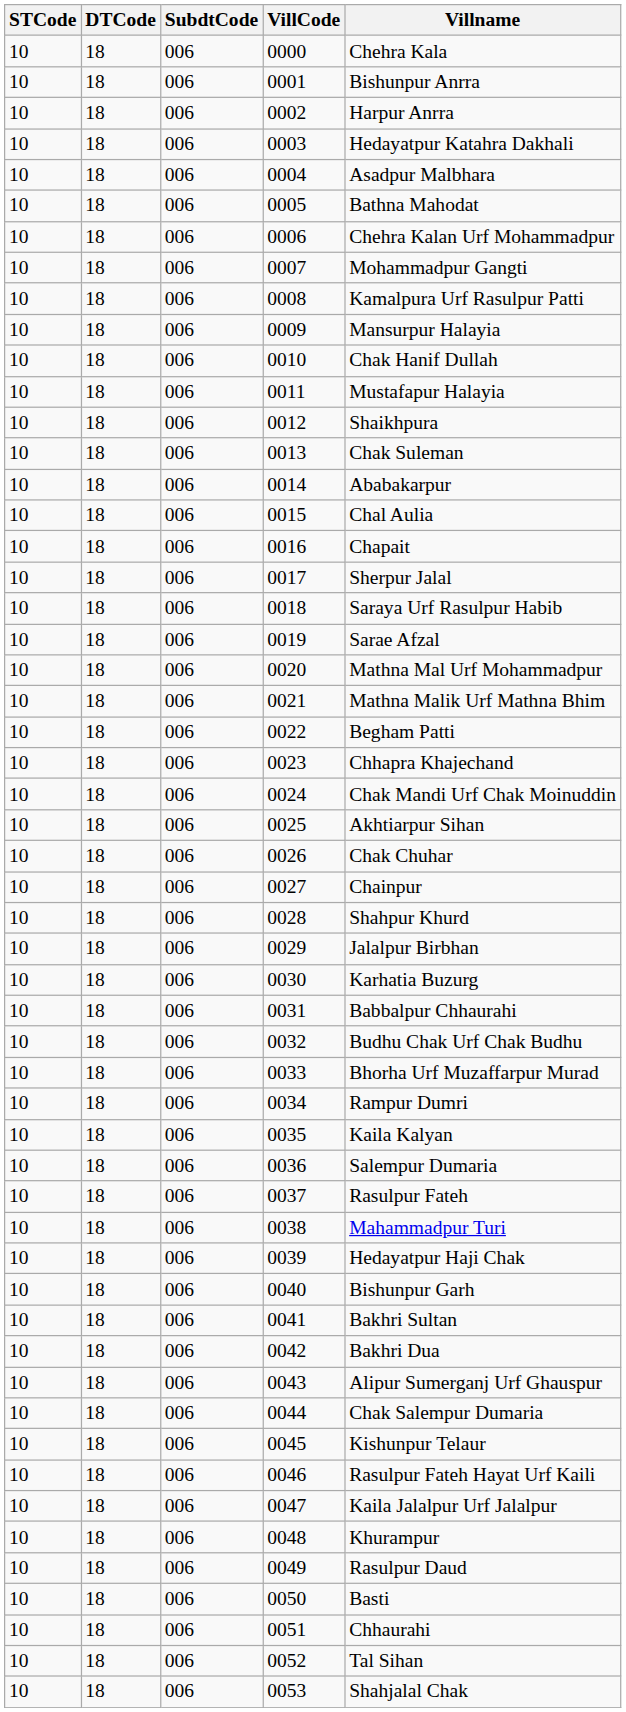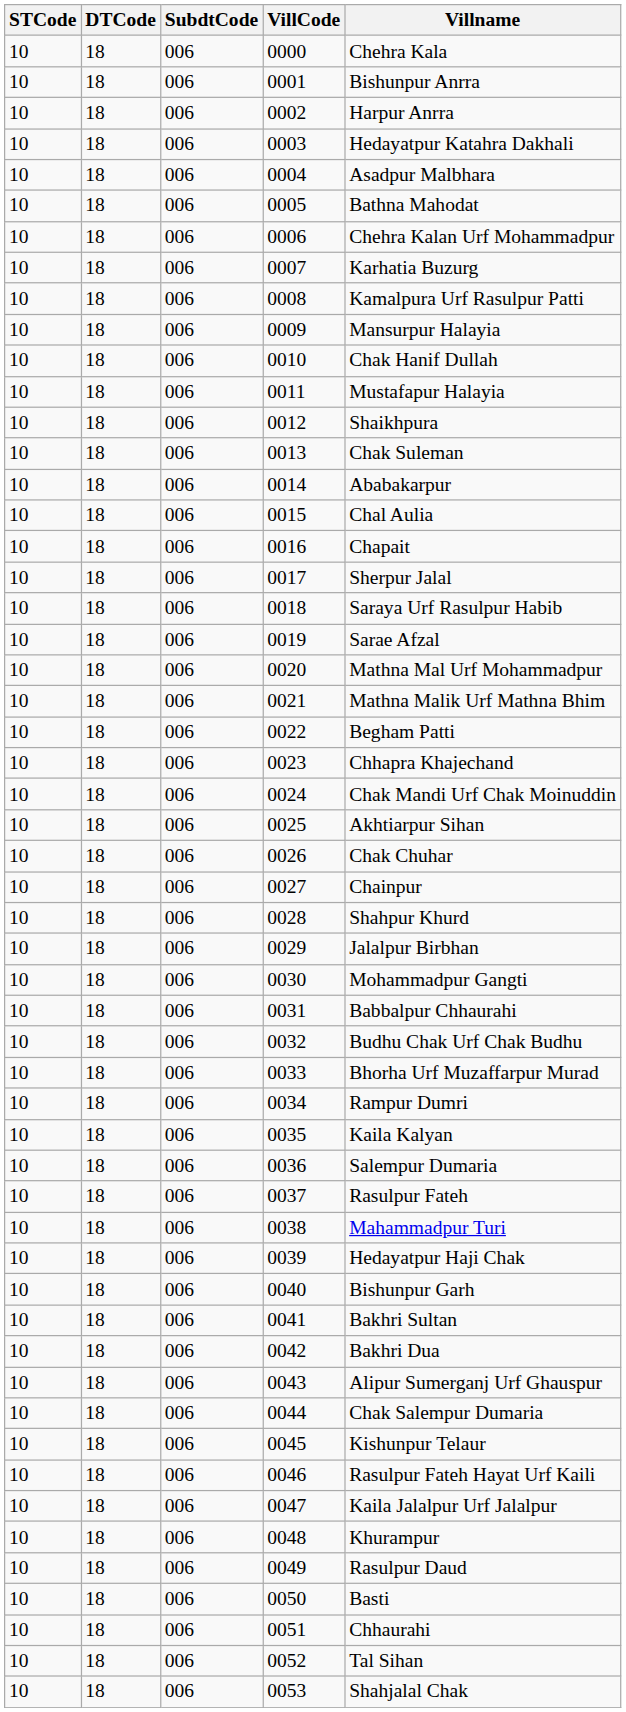0007 | Villname: Mohammadpur Gangti -> Karhatia Buzurg
0030 | Villname: Karhatia Buzurg -> Mohammadpur Gangti
